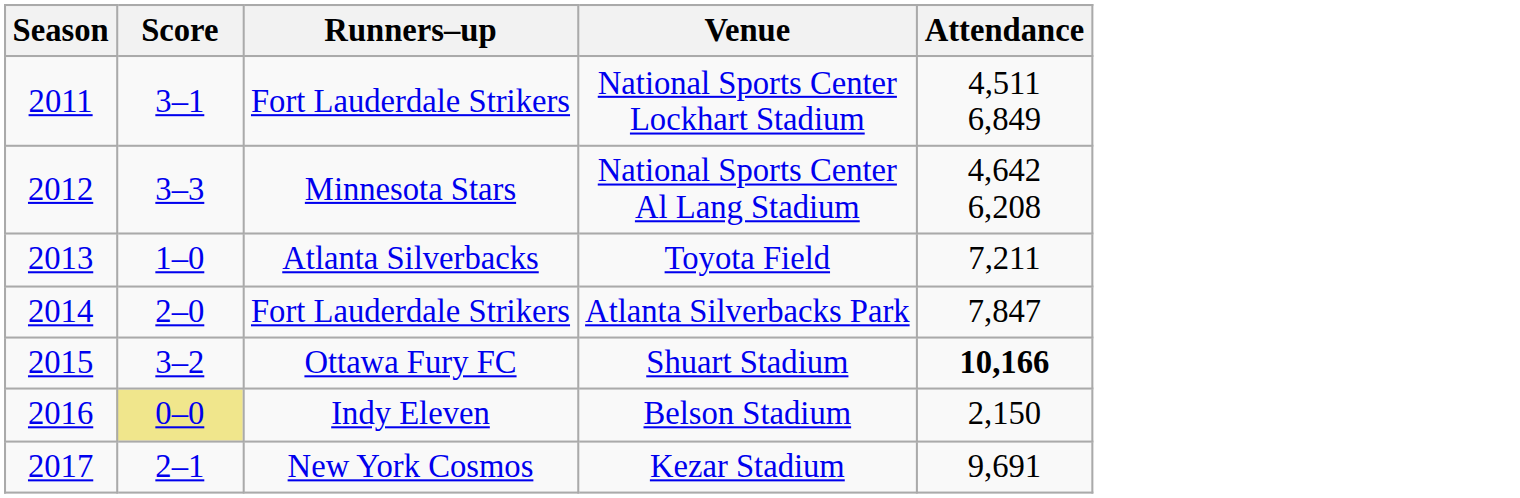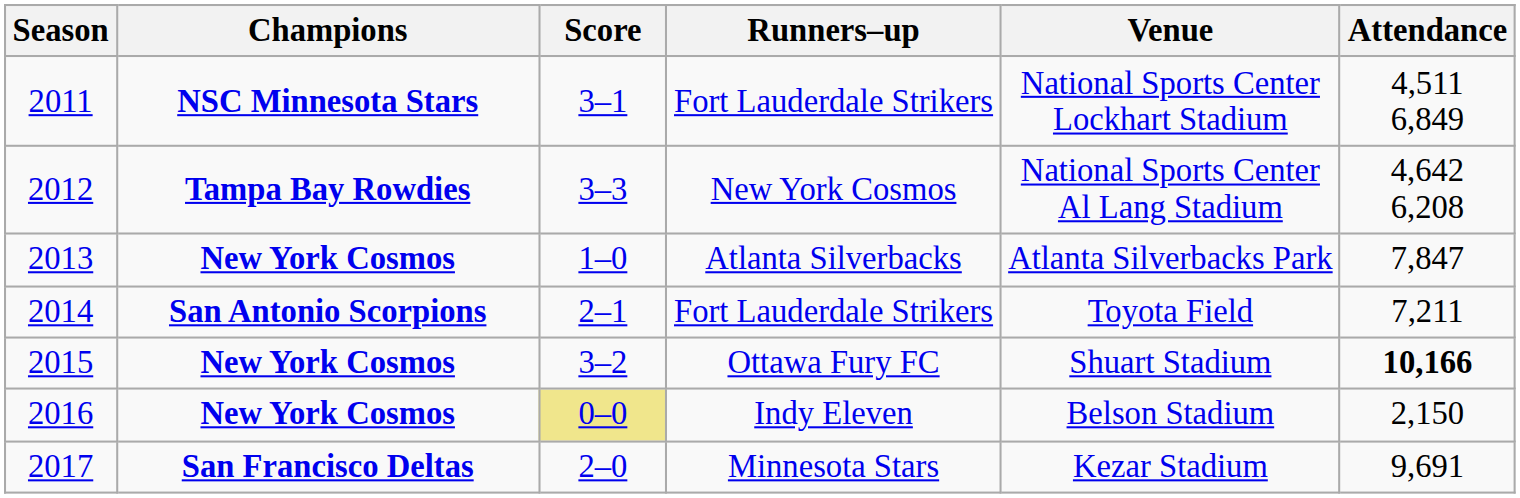+ column: Champions | NSC Minnesota Stars | Tampa Bay Rowdies | New York Cosmos | San Antonio Scorpions | New York Cosmos | New York Cosmos | San Francisco Deltas
2012 | Runners–up: Minnesota Stars -> New York Cosmos
2013 | Venue: Toyota Field -> Atlanta Silverbacks Park
2013 | Attendance: 7,211 -> 7,847
2014 | Score: 2–0 -> 2–1
2014 | Venue: Atlanta Silverbacks Park -> Toyota Field
2014 | Attendance: 7,847 -> 7,211
2017 | Score: 2–1 -> 2–0
2017 | Runners–up: New York Cosmos -> Minnesota Stars
